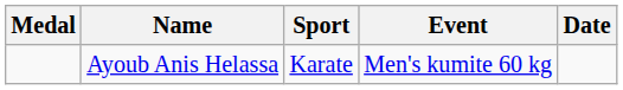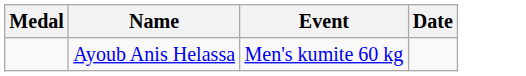- column: Sport | Karate
